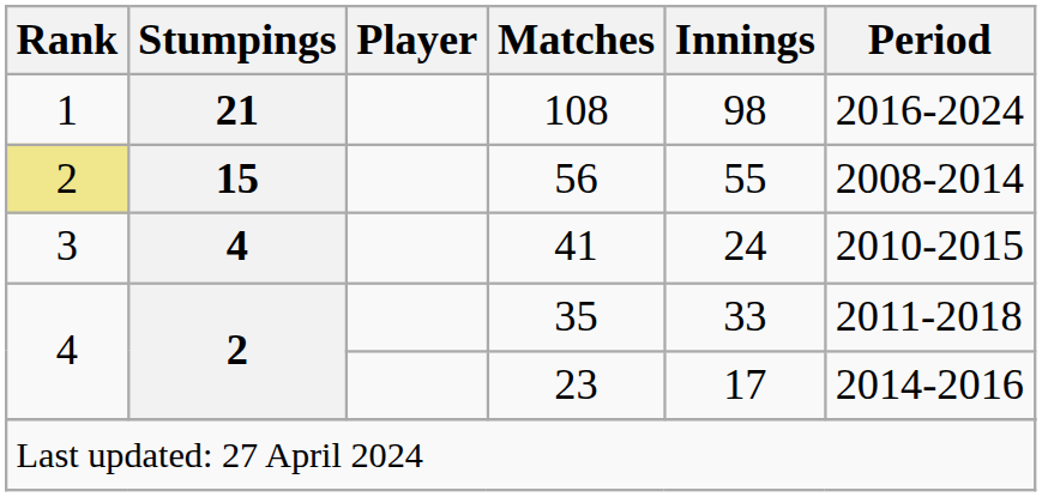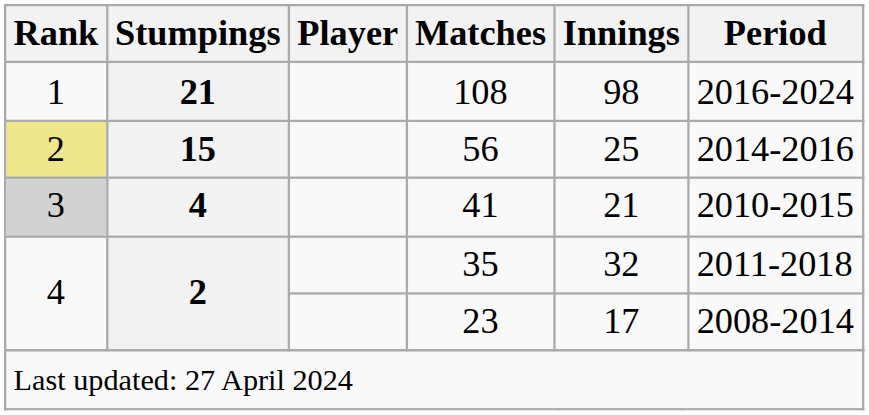56 | Innings: 55 -> 25
56 | Period: 2008-2014 -> 2014-2016
41 | Rank: no background -> lightgrey background
41 | Innings: 24 -> 21
35 | Innings: 33 -> 32
23 | Period: 2014-2016 -> 2008-2014
